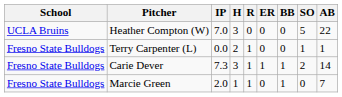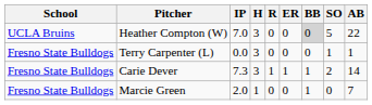Heather Compton (W) | BB: no background -> lightgrey background
Terry Carpenter (L) | H: 2 -> 3
Terry Carpenter (L) | R: 1 -> 0
Marcie Green | R: 1 -> 0
